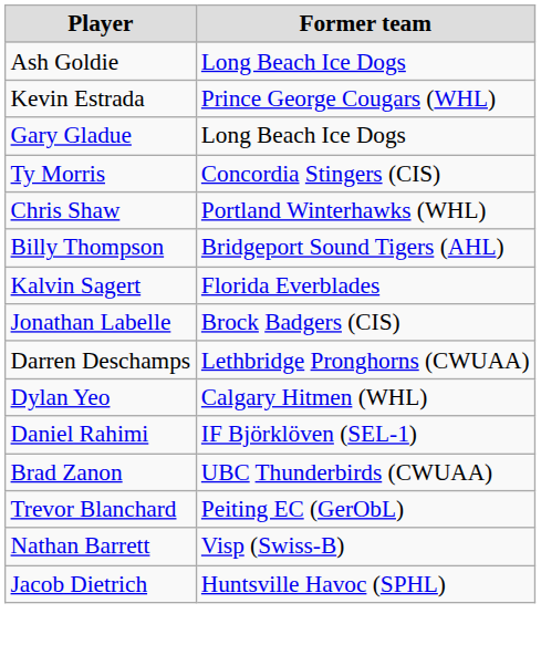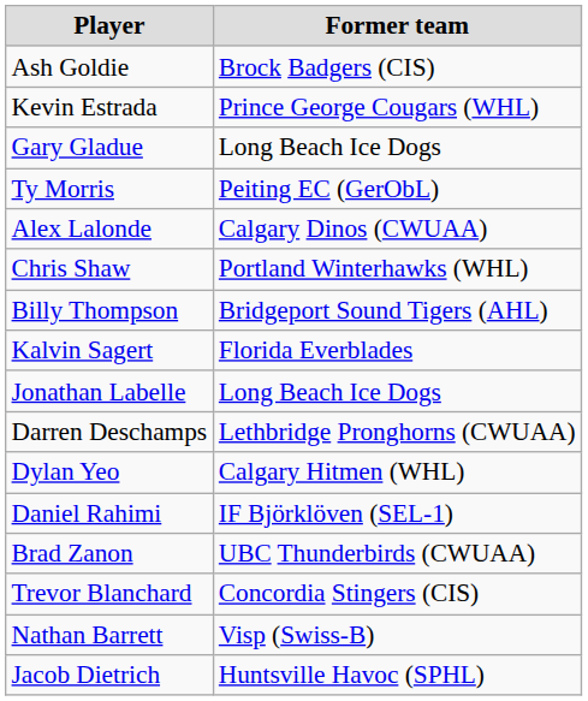Ash Goldie | Former team: Long Beach Ice Dogs -> Brock Badgers (CIS)
Ty Morris | Former team: Concordia Stingers (CIS) -> Peiting EC (GerObL)
+ row: Alex Lalonde | Calgary Dinos (CWUAA)
Jonathan Labelle | Former team: Brock Badgers (CIS) -> Long Beach Ice Dogs
Trevor Blanchard | Former team: Peiting EC (GerObL) -> Concordia Stingers (CIS)
